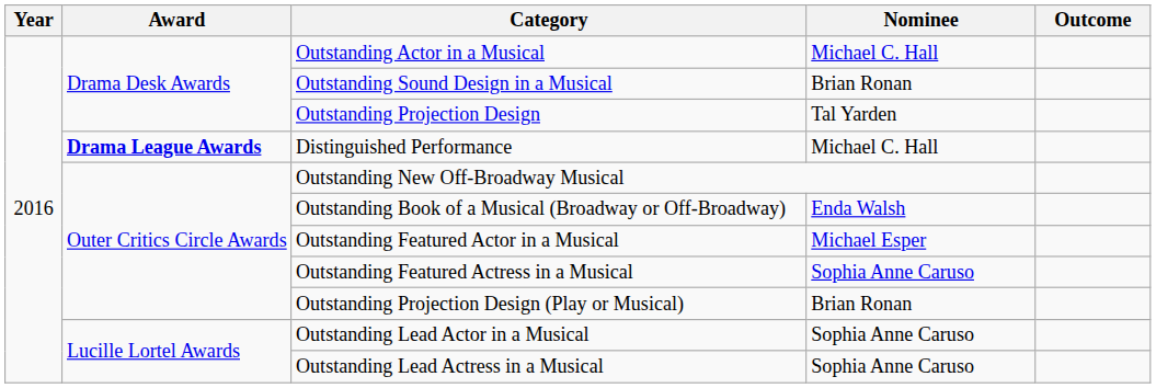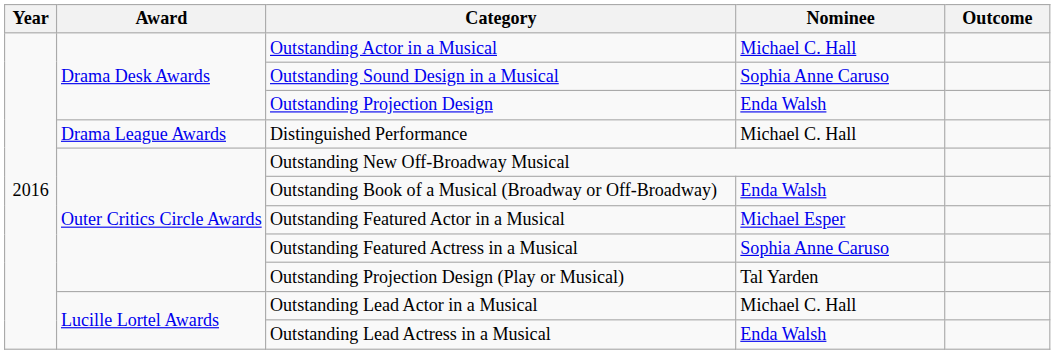Outstanding Sound Design in a Musical | Nominee: Brian Ronan -> Sophia Anne Caruso
Outstanding Projection Design | Nominee: Tal Yarden -> Enda Walsh
Distinguished Performance | Award: bold -> normal
Outstanding Projection Design (Play or Musical) | Nominee: Brian Ronan -> Tal Yarden
Outstanding Lead Actor in a Musical | Nominee: Sophia Anne Caruso -> Michael C. Hall
Outstanding Lead Actress in a Musical | Nominee: Sophia Anne Caruso -> Enda Walsh
